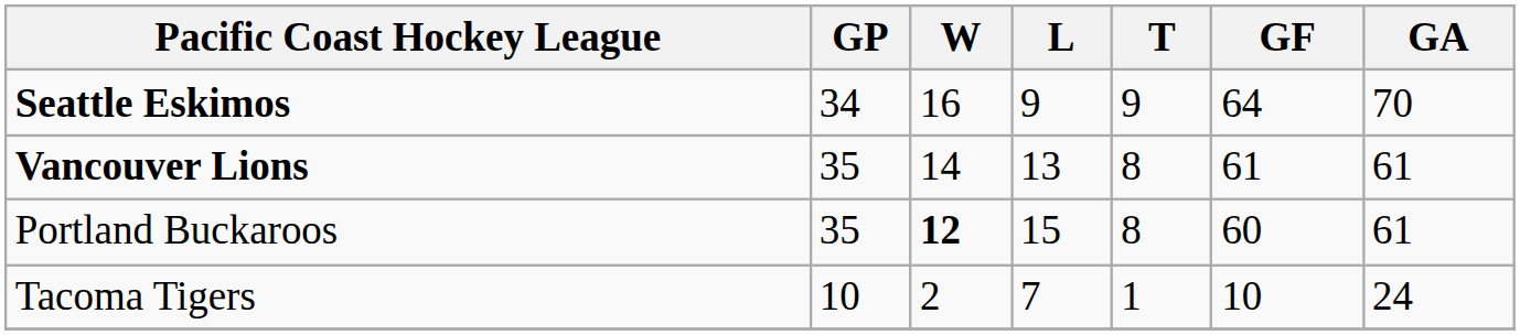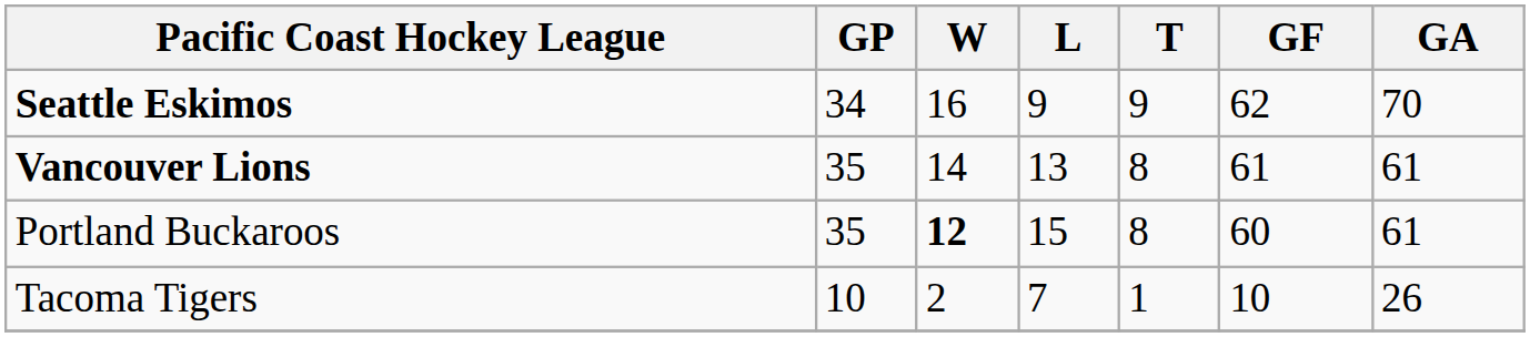Seattle Eskimos | GF: 64 -> 62
Tacoma Tigers | GA: 24 -> 26
